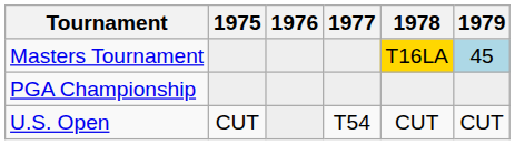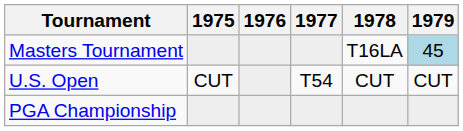Masters Tournament | 1978: gold background -> no background
rows swapped: U.S. Open <-> PGA Championship
